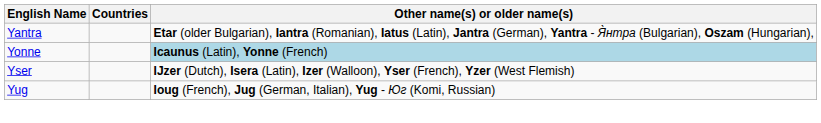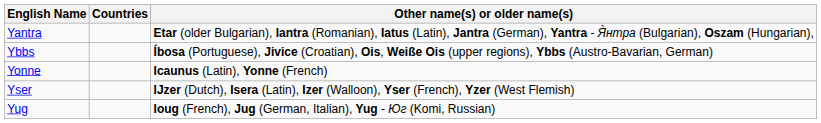+ row: Ybbs | Íbosa (Portuguese), Jivice (Croatian), Ois, Weiße Ois (upper regions), Ybbs (Austro-Bavarian, German)
Yonne | Other name(s) or older name(s): lightblue background -> no background
